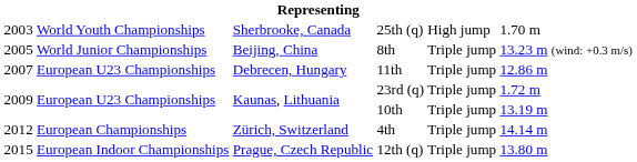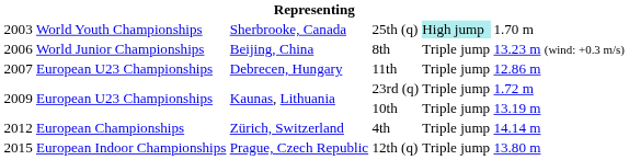25th (q) | column 5: no background -> paleturquoise background
8th | column 1: 2005 -> 2006
